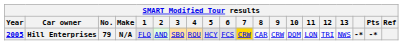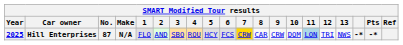Hill Enterprises | Year: 2005 -> 2025
Hill Enterprises | No.: 79 -> 87
Hill Enterprises | 11: no background -> lightblue background
